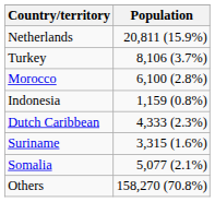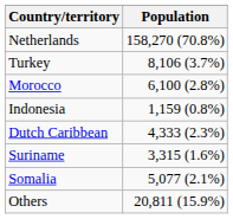Netherlands | Population: 20,811 (15.9%) -> 158,270 (70.8%)
Others | Population: 158,270 (70.8%) -> 20,811 (15.9%)
